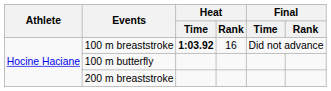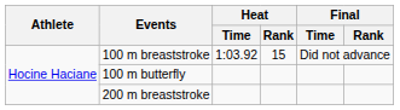100 m breaststroke | Heat / Time: bold -> normal
100 m breaststroke | Heat / Rank: 16 -> 15
